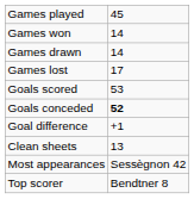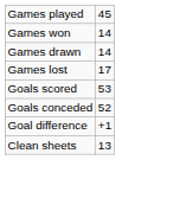Goals conceded | column 2: bold -> normal
- row: Most appearances | Sessègnon 42
- row: Top scorer | Bendtner 8
